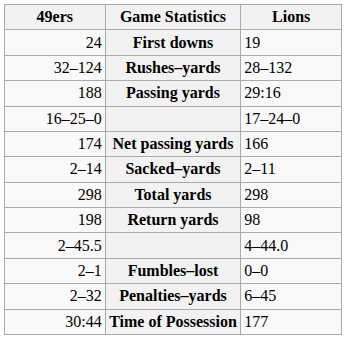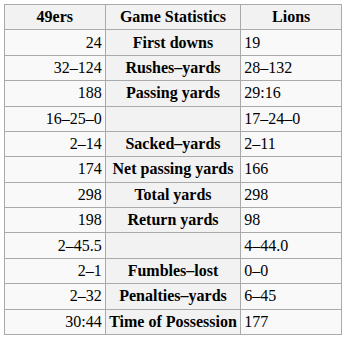rows swapped: Sacked–yards <-> Net passing yards
